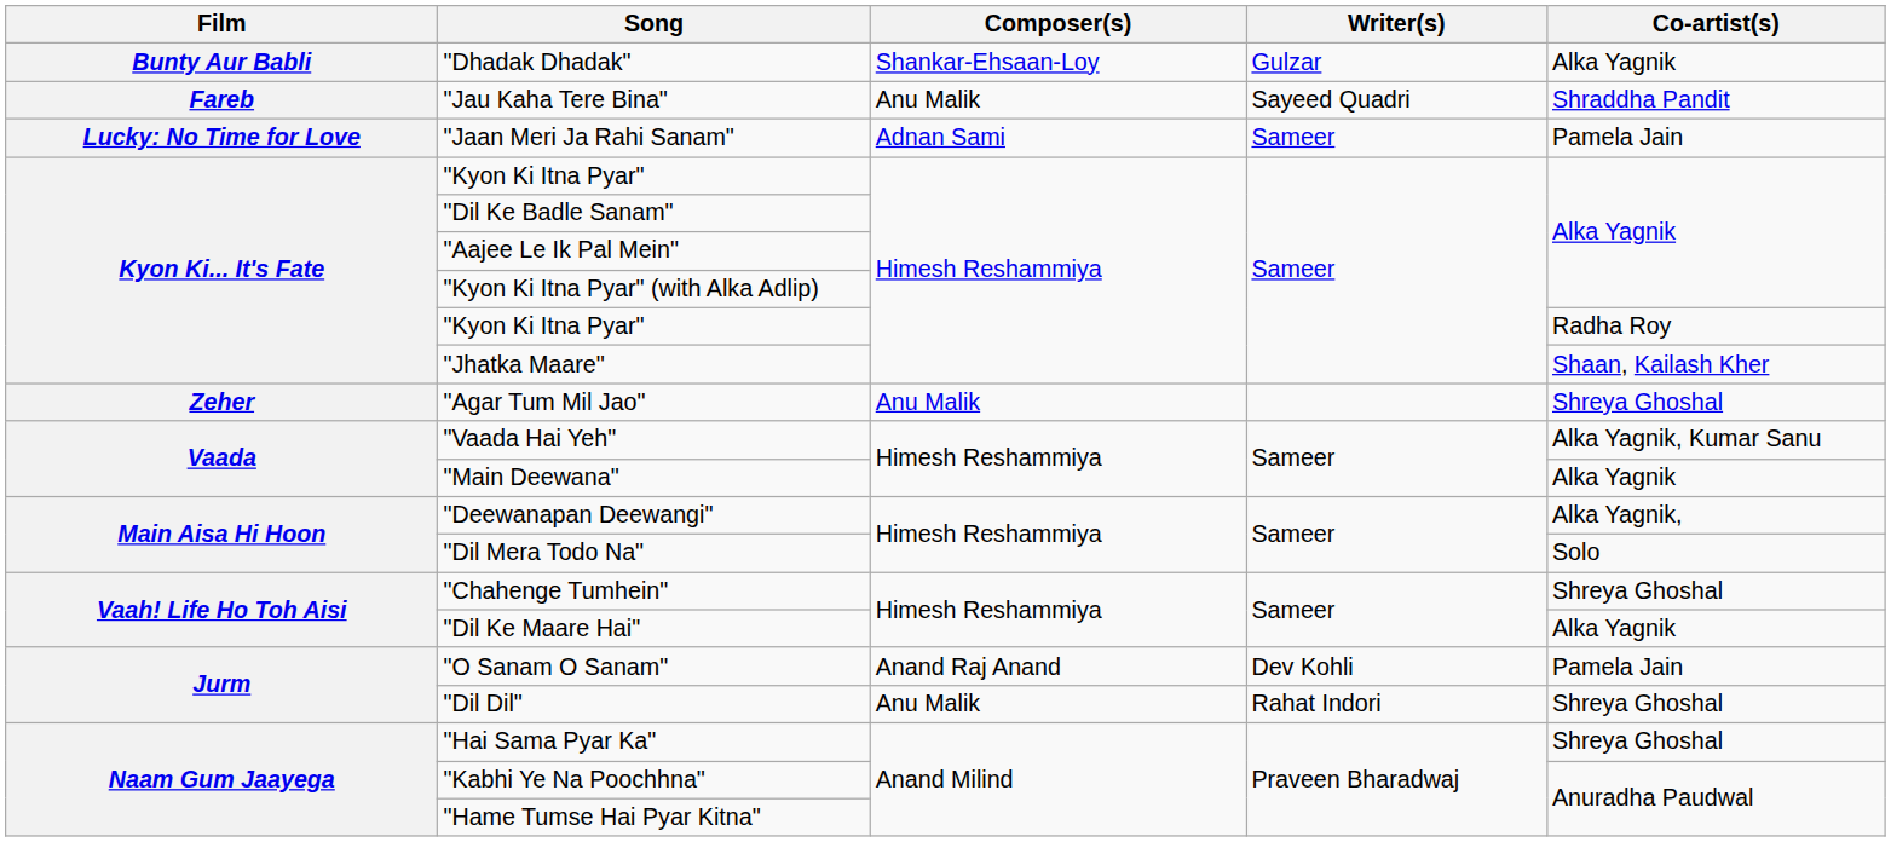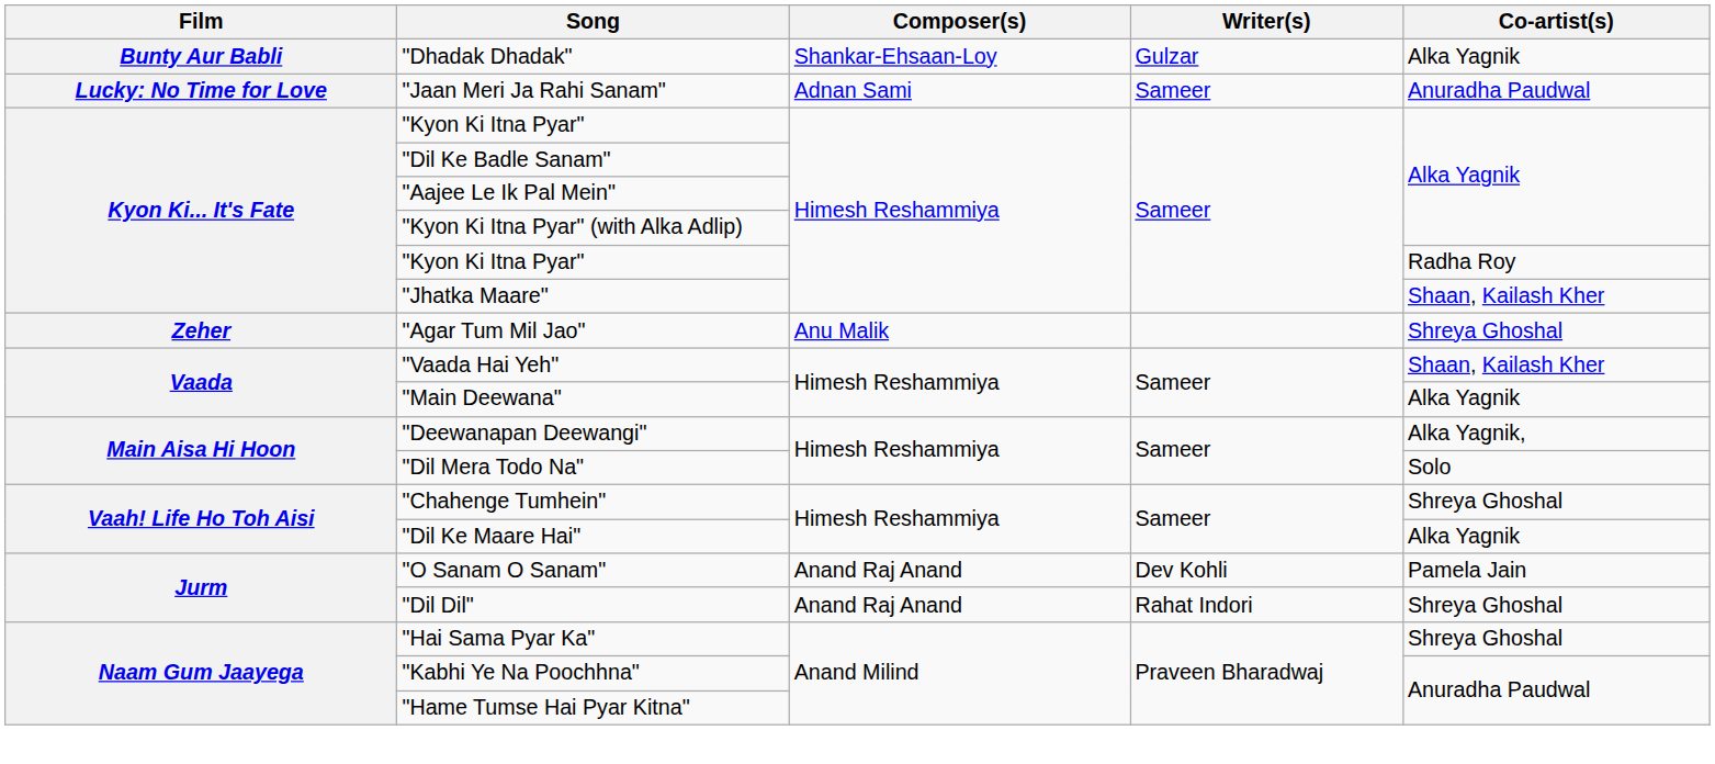- row: Fareb | "Jau Kaha Tere Bina" | Anu Malik | Sayeed Quadri | Shraddha Pandit
"Jaan Meri Ja Rahi Sanam" | Co-artist(s): Pamela Jain -> Anuradha Paudwal
"Vaada Hai Yeh" | Co-artist(s): Alka Yagnik, Kumar Sanu -> Shaan, Kailash Kher
"Dil Dil" | Composer(s): Anu Malik -> Anand Raj Anand
